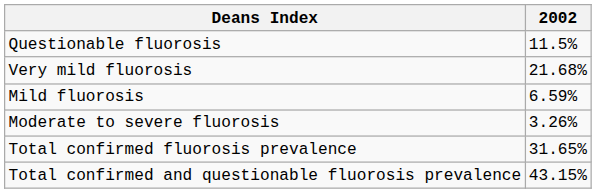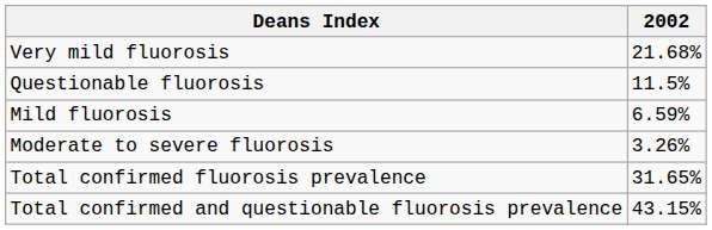rows swapped: Questionable fluorosis <-> Very mild fluorosis
